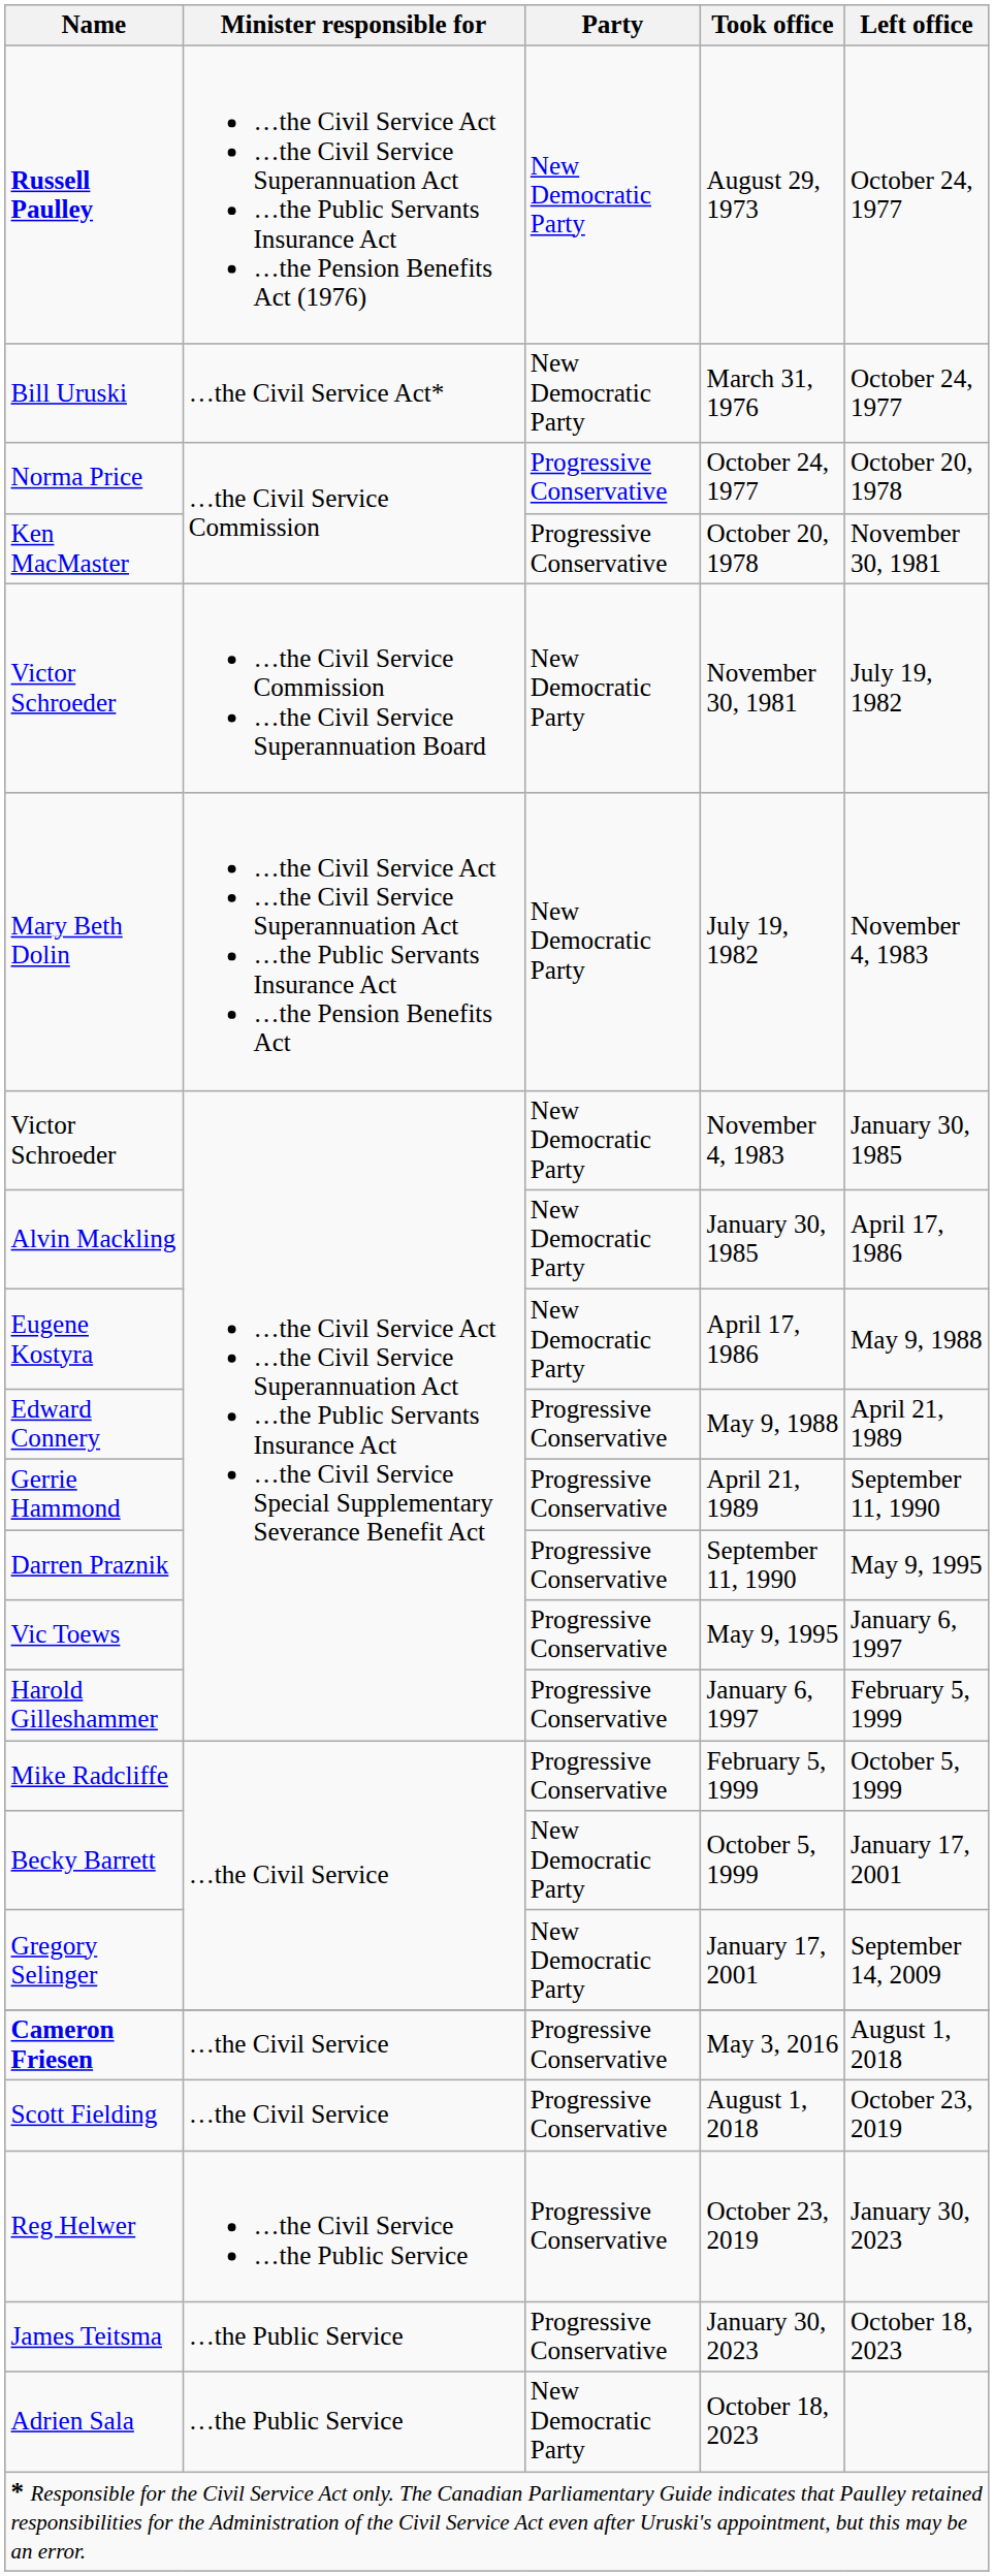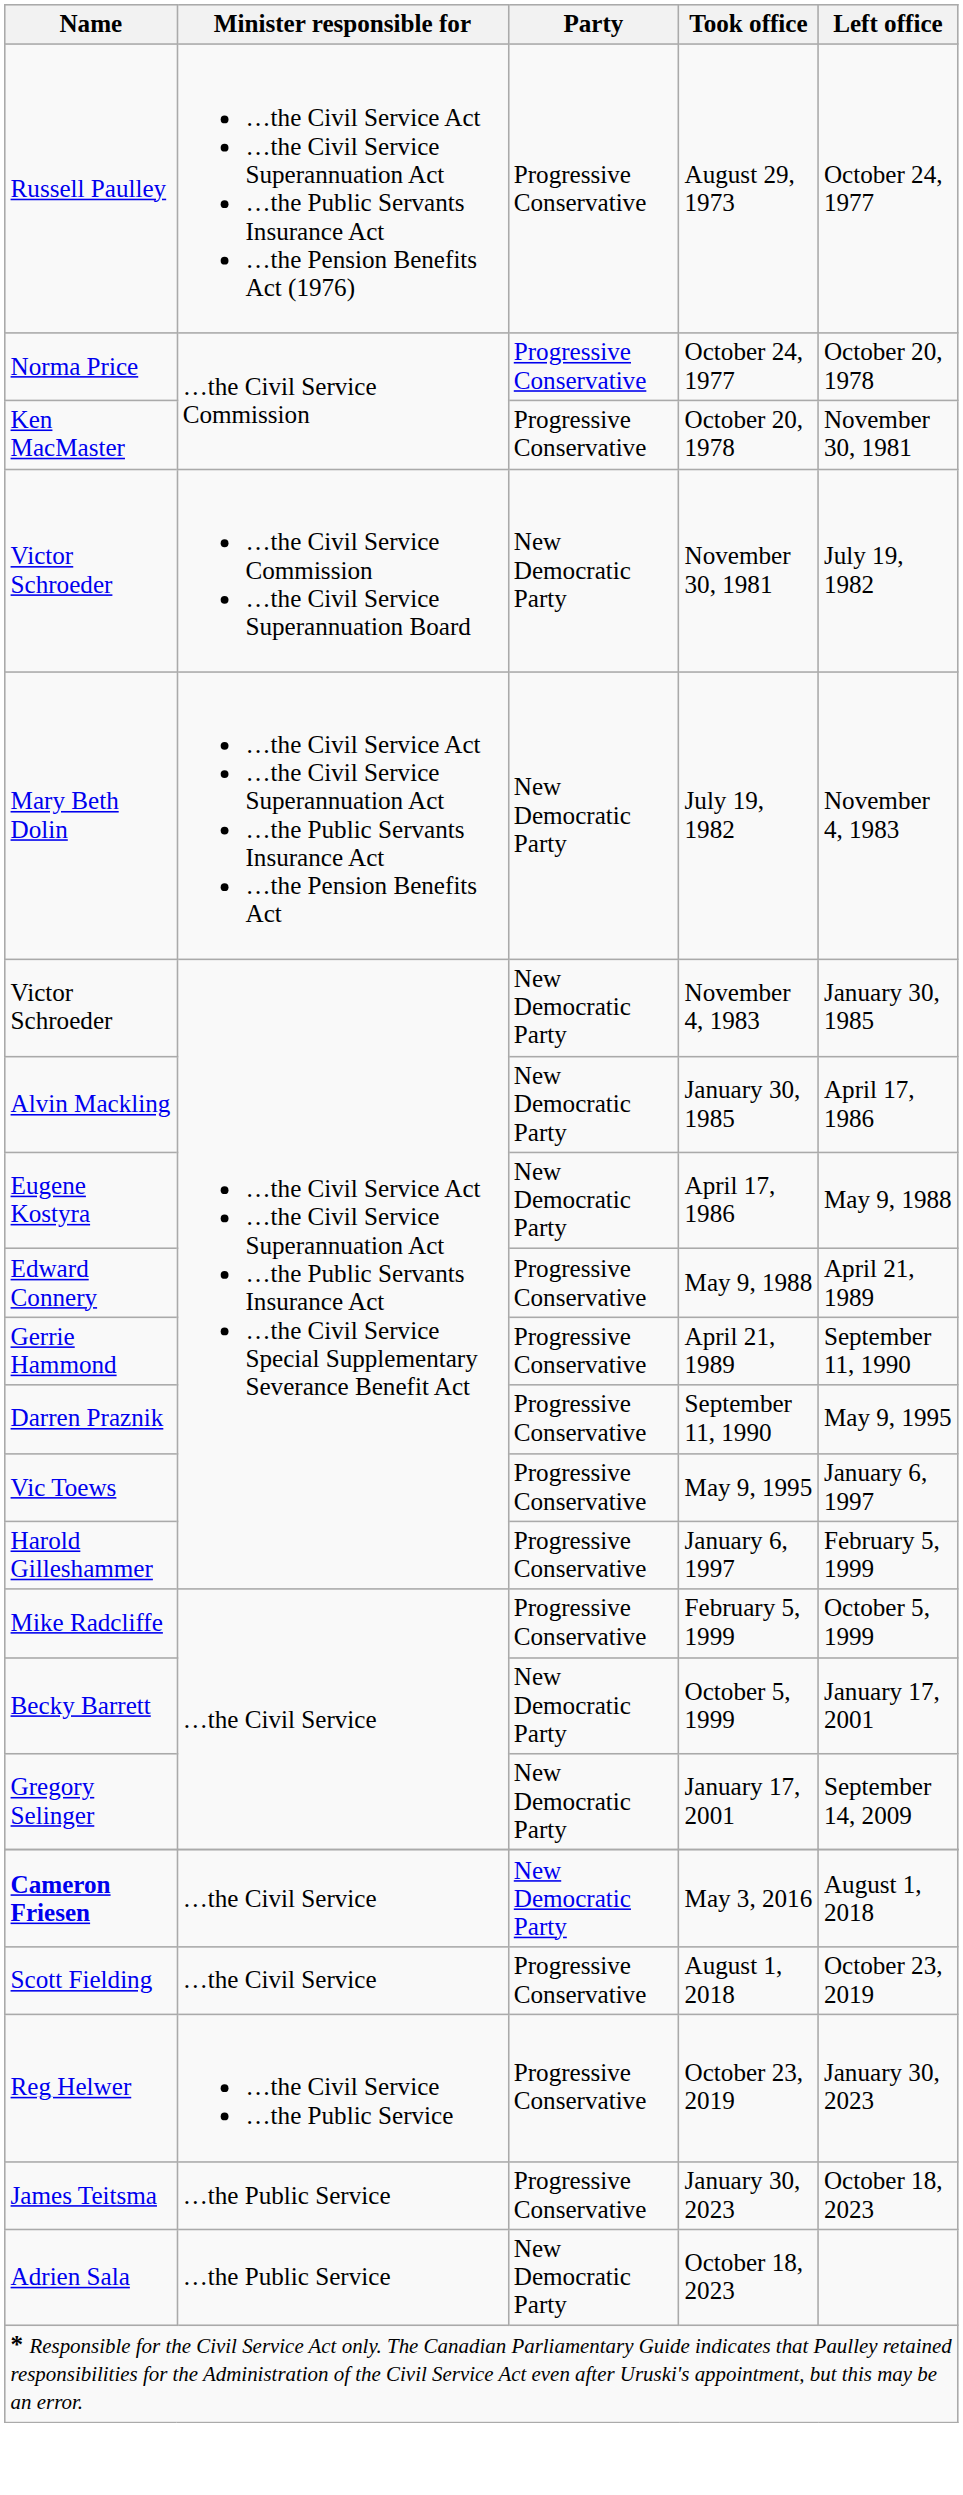August 29, 1973 | Name: bold -> normal
August 29, 1973 | Party: New Democratic Party -> Progressive Conservative
- row: Bill Uruski | …the Civil Service Act* | New Democratic Party | March 31, 1976 | October 24, 1977
May 3, 2016 | Party: Progressive Conservative -> New Democratic Party
